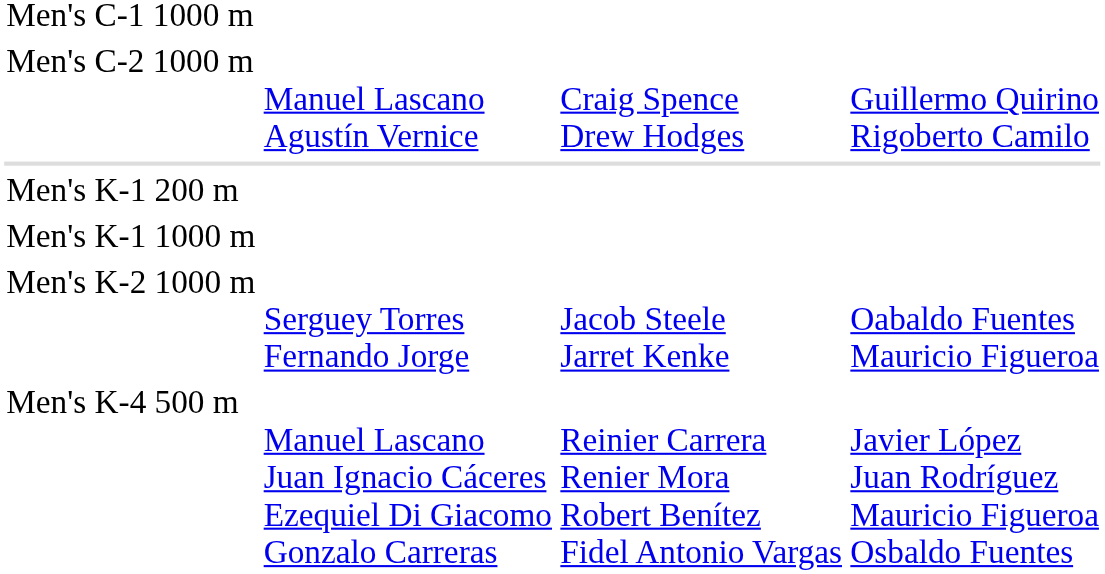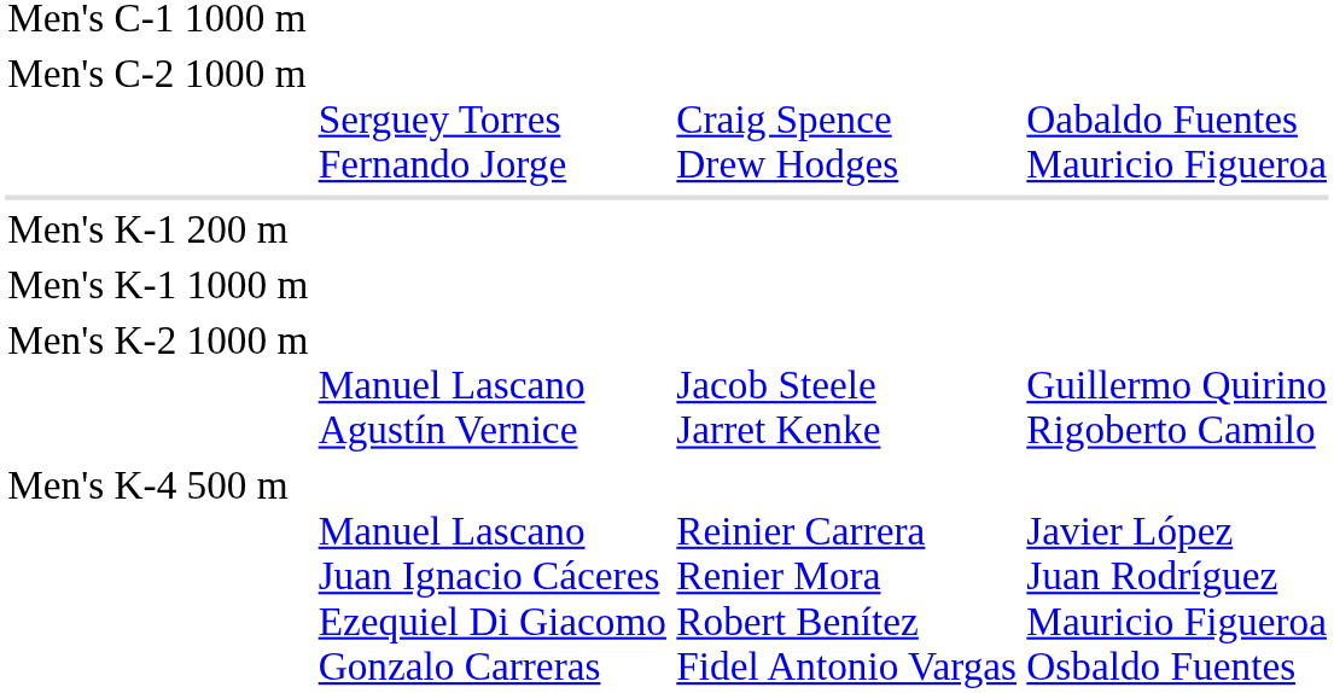Men's C-2 1000 m | column 2: Manuel Lascano Agustín Vernice -> Serguey Torres Fernando Jorge
Men's C-2 1000 m | column 4: Guillermo Quirino Rigoberto Camilo -> Oabaldo Fuentes Mauricio Figueroa
Men's K-2 1000 m | column 2: Serguey Torres Fernando Jorge -> Manuel Lascano Agustín Vernice
Men's K-2 1000 m | column 4: Oabaldo Fuentes Mauricio Figueroa -> Guillermo Quirino Rigoberto Camilo
